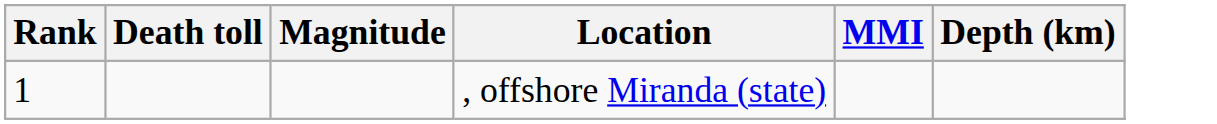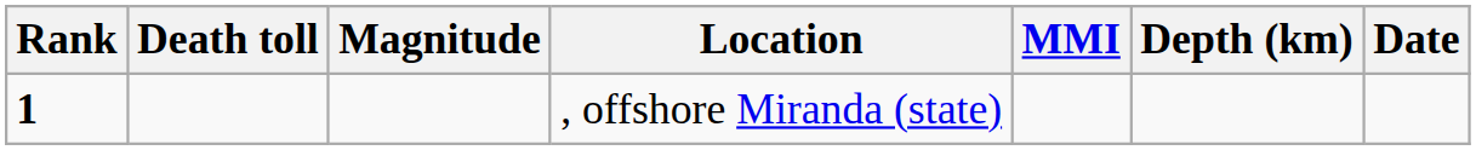+ column: Date
, offshore Miranda (state) | Rank: normal -> bold
